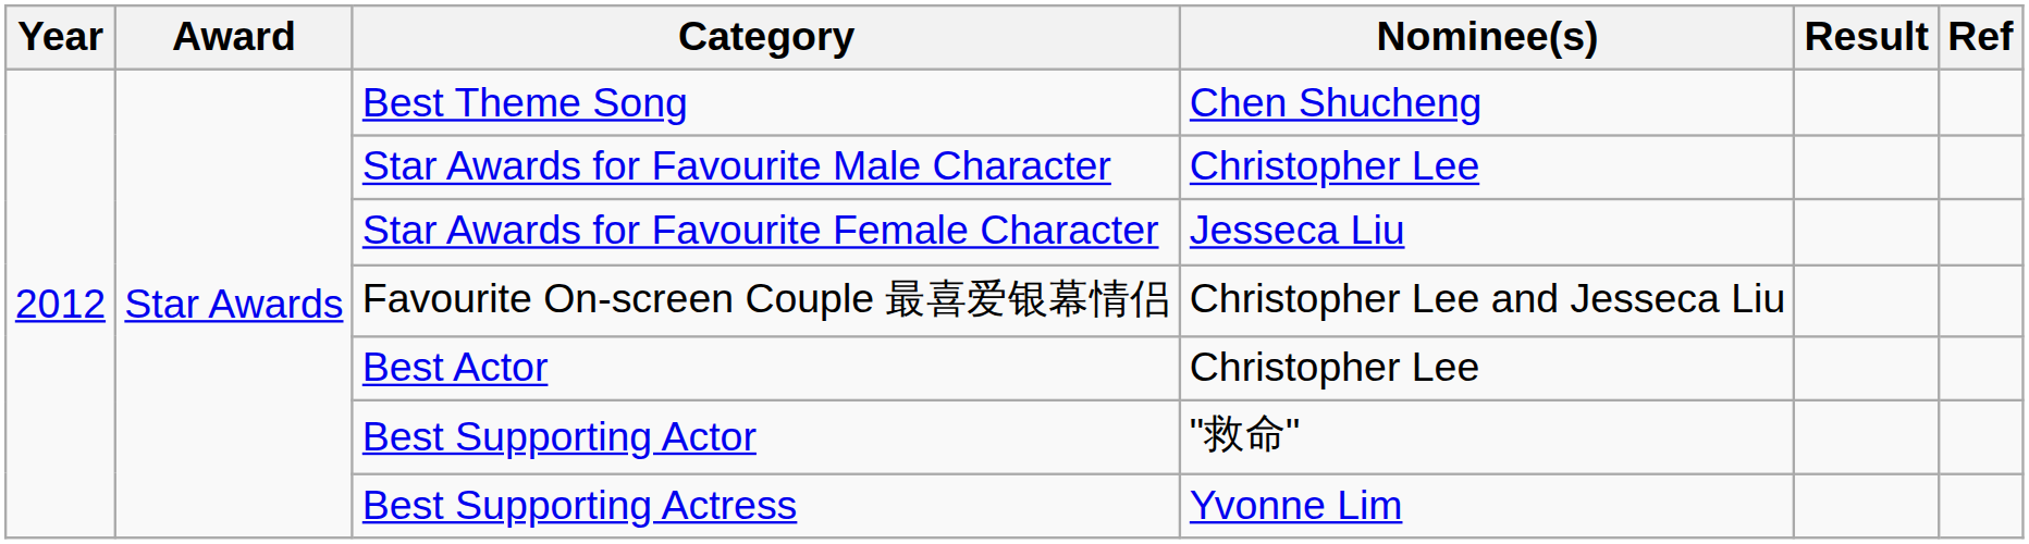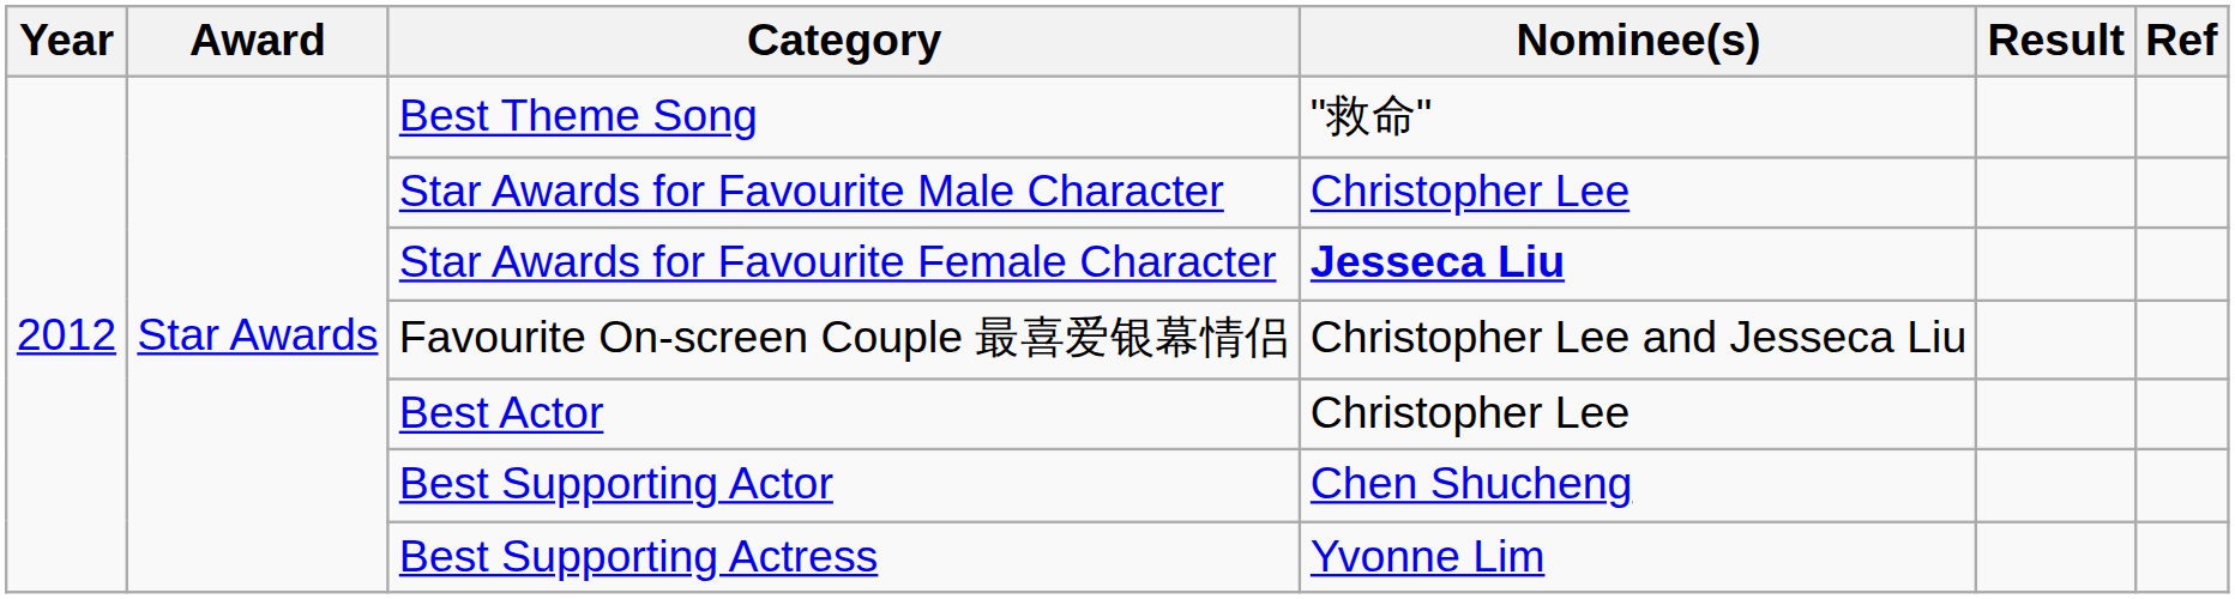Best Theme Song | Nominee(s): Chen Shucheng -> "救命"
Star Awards for Favourite Female Character | Nominee(s): normal -> bold
Best Supporting Actor | Nominee(s): "救命" -> Chen Shucheng
